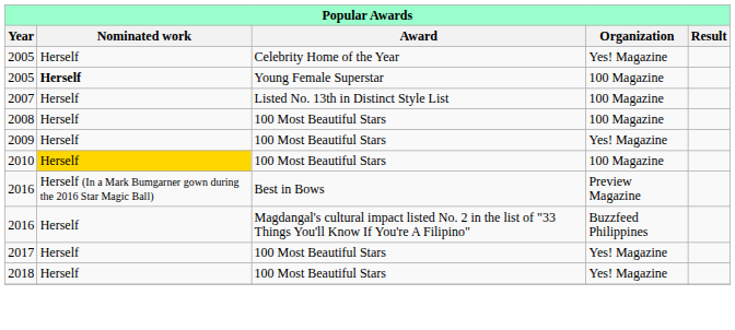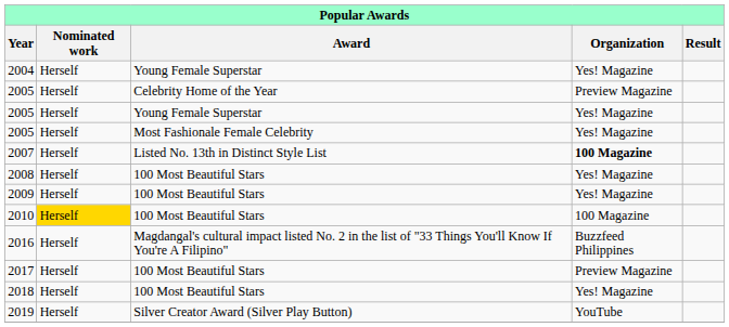+ row: 2004 | Herself | Young Female Superstar | Yes! Magazine
2005 / Celebrity Home of the Year | Organization: Yes! Magazine -> Preview Magazine
2005 / Young Female Superstar | Nominated work: bold -> normal
2005 / Young Female Superstar | Organization: 100 Magazine -> Yes! Magazine
+ row: 2005 | Herself | Most Fashionale Female Celebrity | Yes! Magazine
2007 | Organization: normal -> bold
2008 | Organization: 100 Magazine -> Yes! Magazine
- row: 2016 | Herself (In a Mark Bumgarner gown during the 2016 Star Magic Ball) | Best in Bows | Preview Magazine
2017 | Organization: Yes! Magazine -> Preview Magazine
+ row: 2019 | Herself | Silver Creator Award (Silver Play Button) | YouTube
